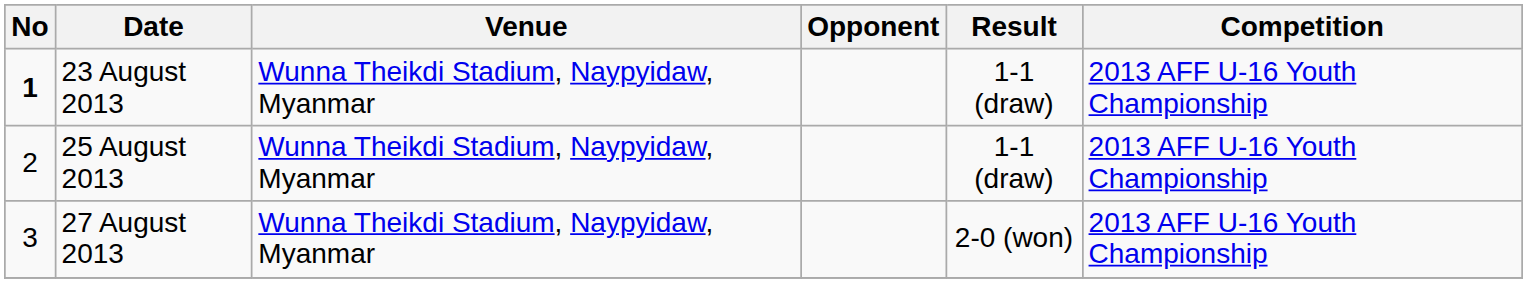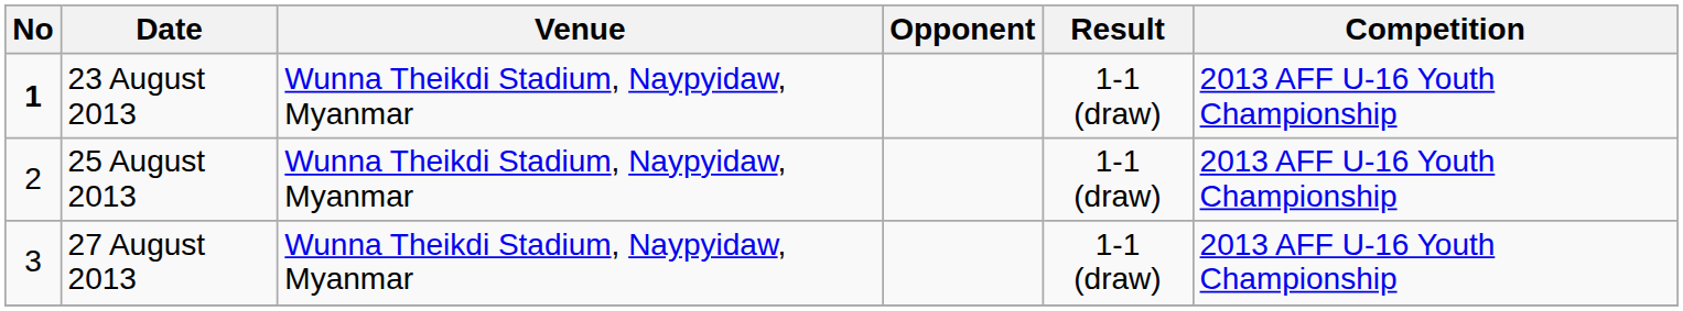27 August 2013 | Result: 2-0 (won) -> 1-1 (draw)
